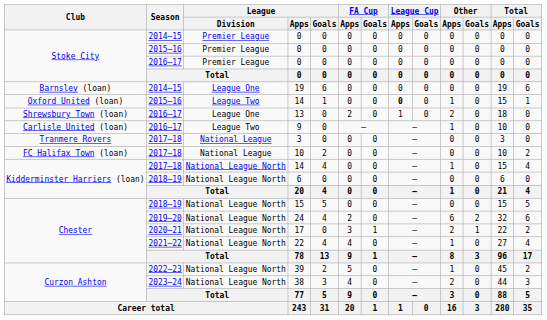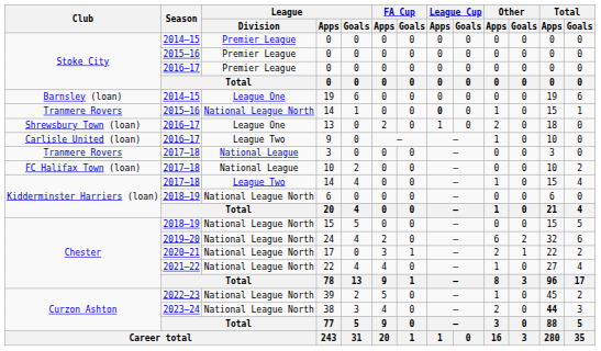2015–16 / 14 | Club: Oxford United (loan) -> Tranmere Rovers
2015–16 / 14 | League / Division: League Two -> National League North
2017–18 / 14 | League / Division: National League North -> League Two
38 | Total / Apps: normal -> bold
